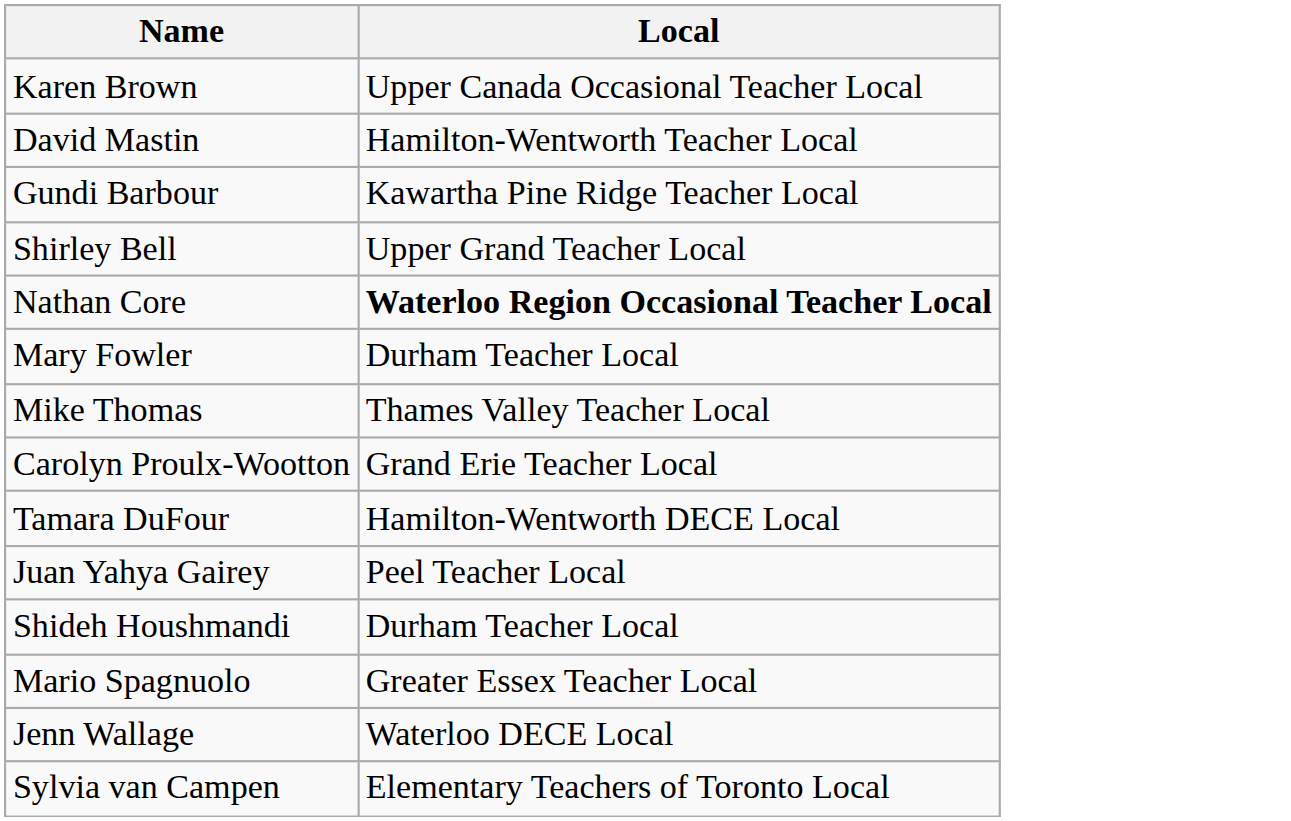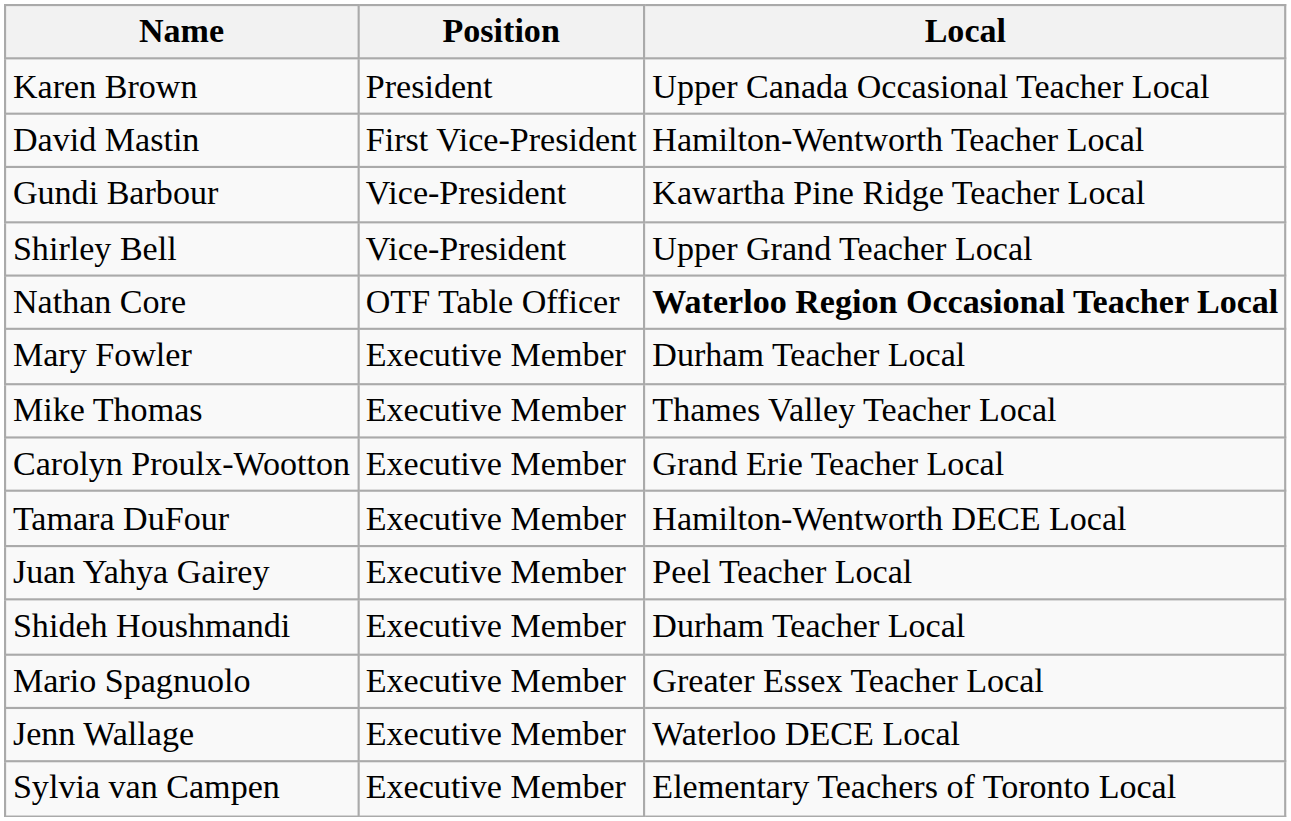+ column: Position | President | First Vice-President | Vice-President | Vice-President | OTF Table Officer | Executive Member | Executive Member | Executive Member | Executive Member | Executive Member | Executive Member | Executive Member | Executive Member | Executive Member
